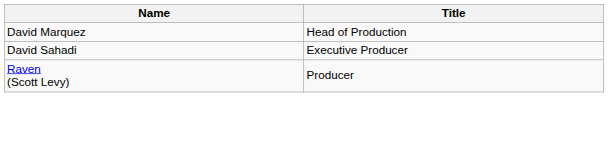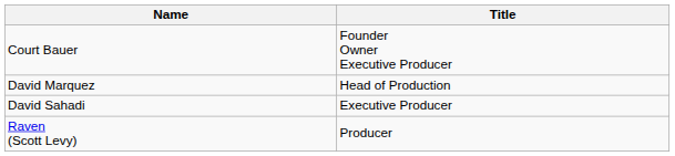+ row: Court Bauer | Founder Owner Executive Producer
